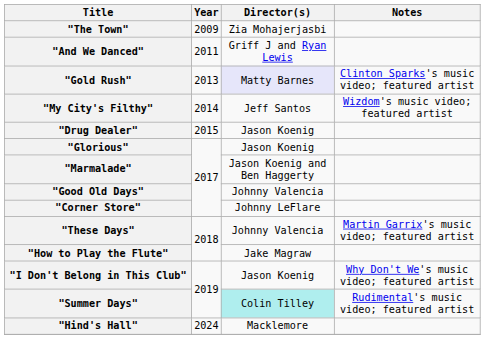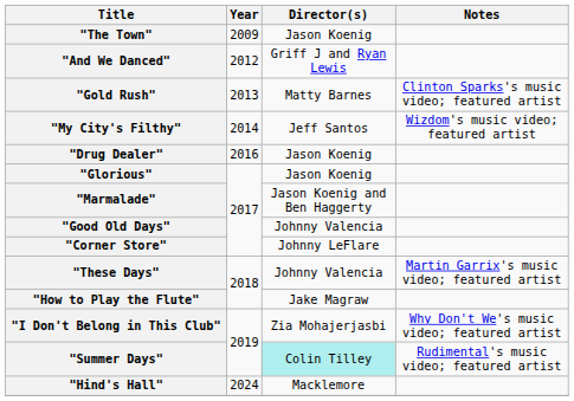"The Town" | Director(s): Zia Mohajerjasbi -> Jason Koenig
"And We Danced" | Year: 2011 -> 2012
"Gold Rush" | Director(s): lavender background -> no background
"Drug Dealer" | Year: 2015 -> 2016
"I Don't Belong in This Club" | Director(s): Jason Koenig -> Zia Mohajerjasbi
